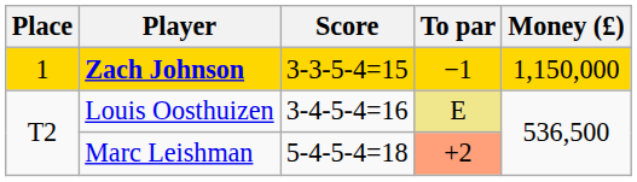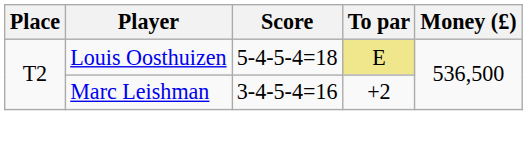- row: 1 | Zach Johnson | 3-3-5-4=15 | −1 | 1,150,000
Louis Oosthuizen | Score: 3-4-5-4=16 -> 5-4-5-4=18
Marc Leishman | Score: 5-4-5-4=18 -> 3-4-5-4=16
Marc Leishman | To par: lightsalmon background -> no background
